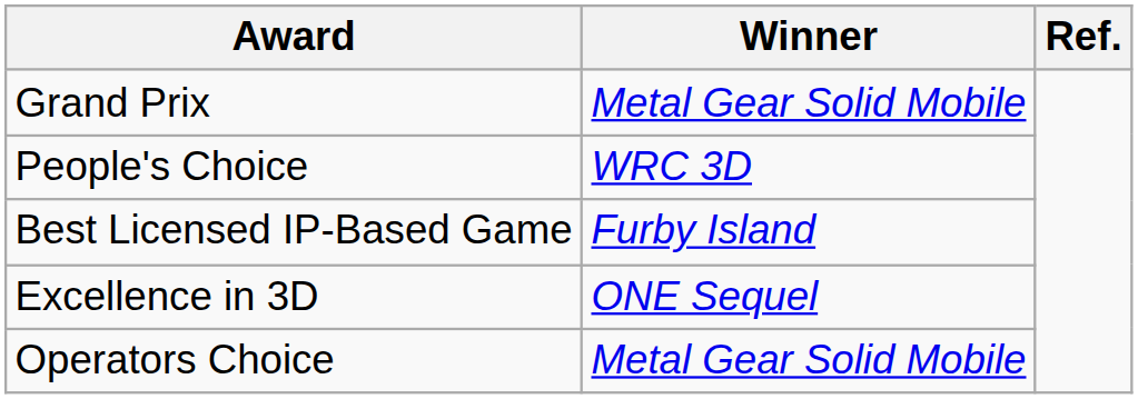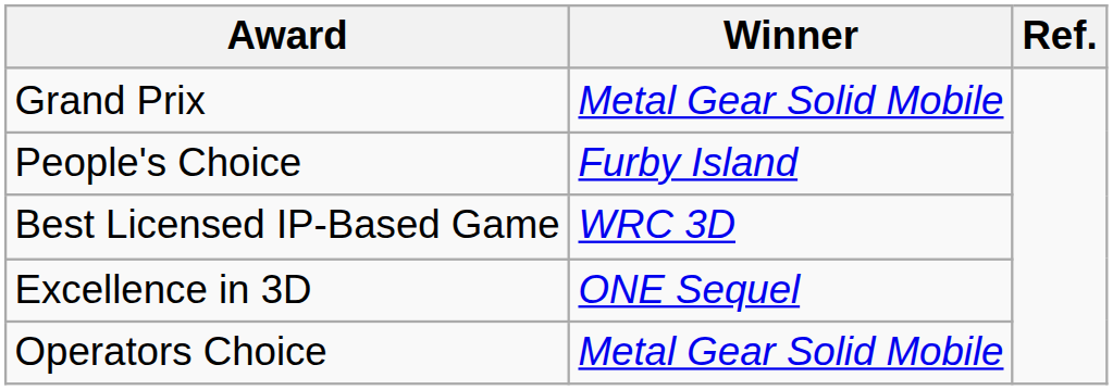People's Choice | Winner: WRC 3D -> Furby Island
Best Licensed IP-Based Game | Winner: Furby Island -> WRC 3D
